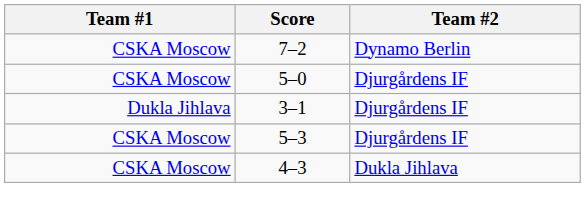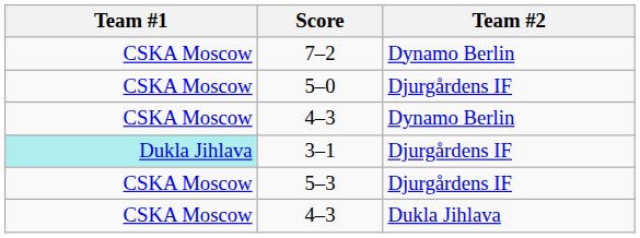+ row: CSKA Moscow | 4–3 | Dynamo Berlin
3–1 | Team #1: no background -> paleturquoise background
